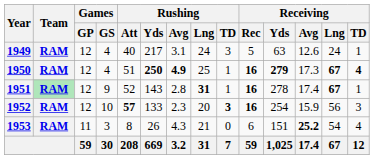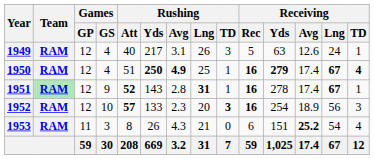1949 | Rushing / Lng: 24 -> 26
1950 | Receiving / Avg: 17.3 -> 17.4
1951 | Rushing / Att: normal -> bold
1952 | Receiving / Avg: 15.9 -> 18.9
